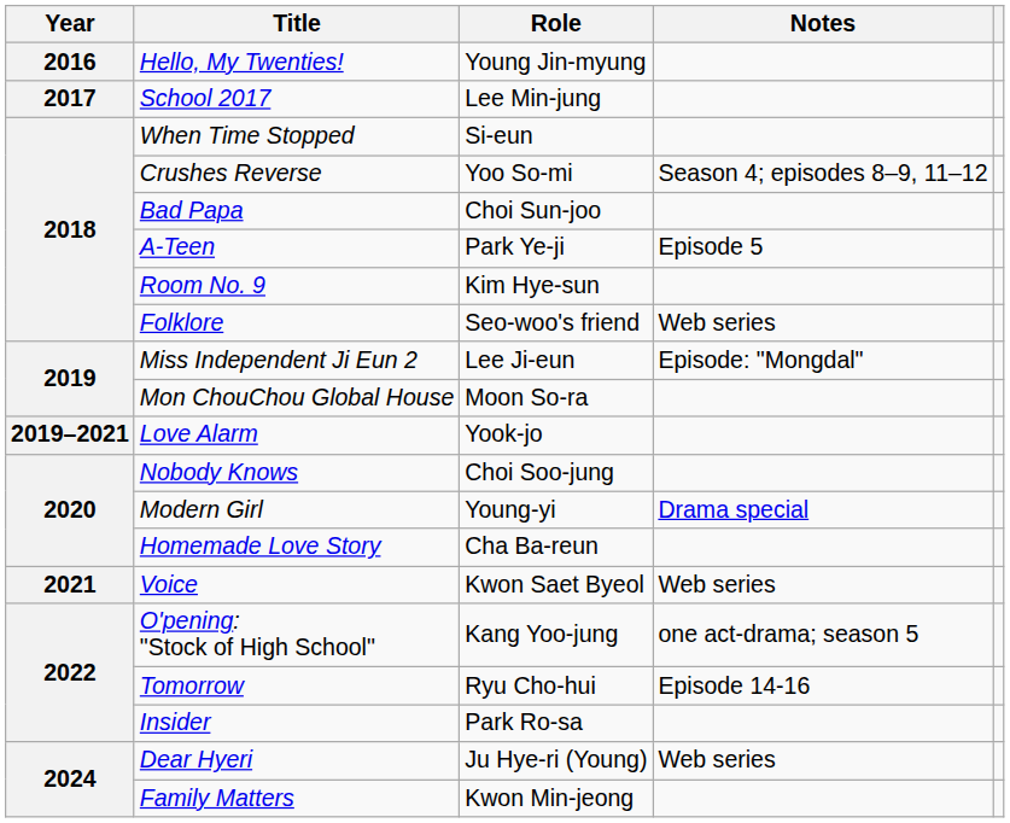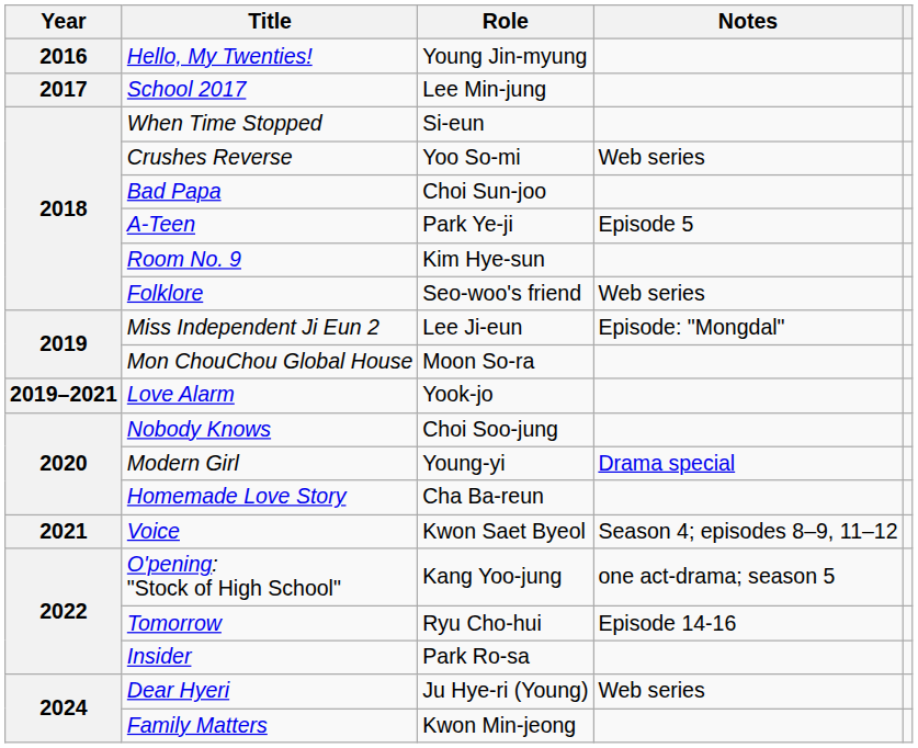Crushes Reverse | Notes: Season 4; episodes 8–9, 11–12 -> Web series
Voice | Notes: Web series -> Season 4; episodes 8–9, 11–12
